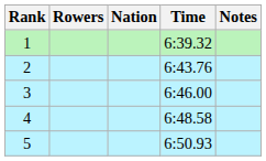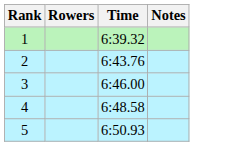- column: Nation
